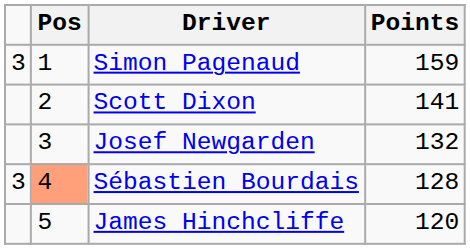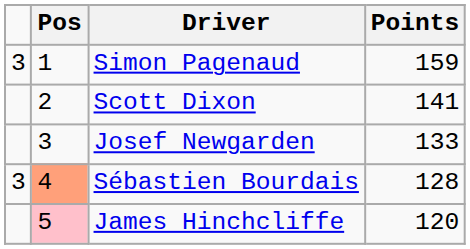Josef Newgarden | Points: 132 -> 133
James Hinchcliffe | Pos: no background -> pink background
